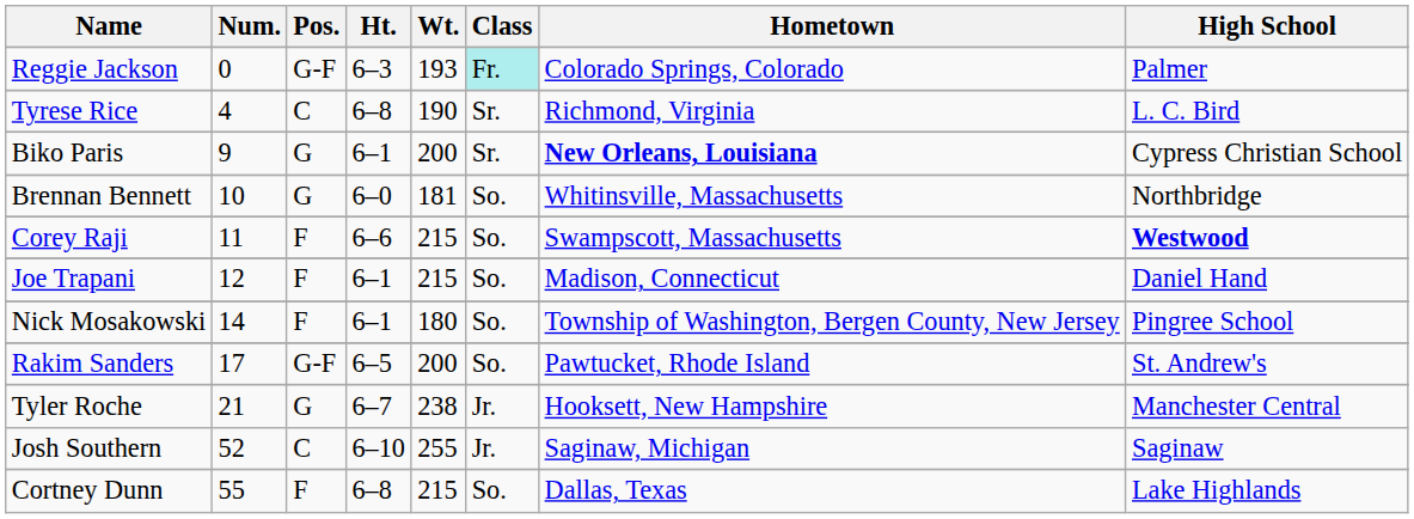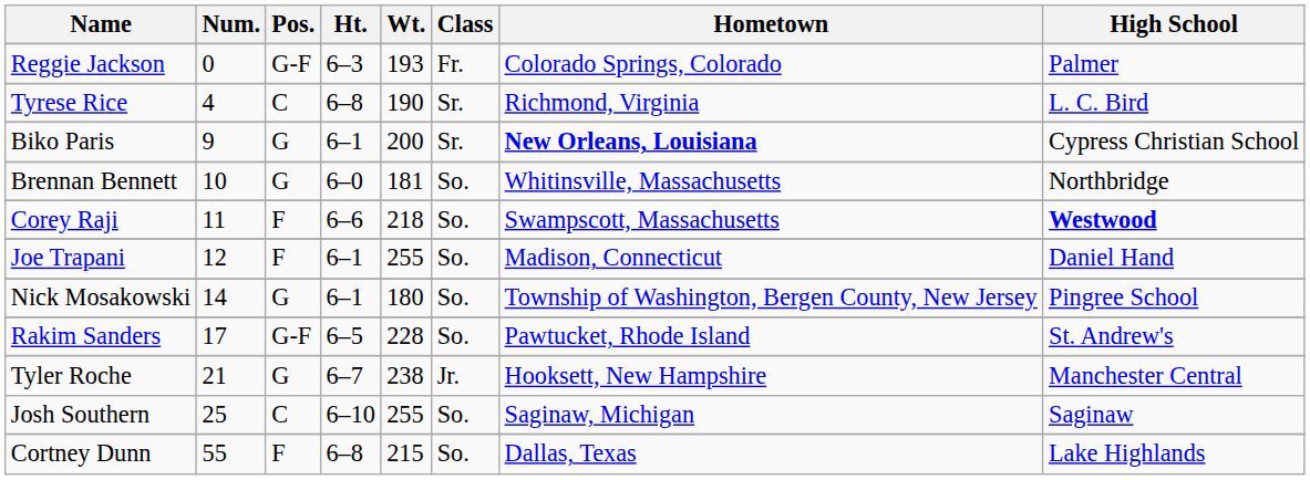Reggie Jackson | Class: paleturquoise background -> no background
Corey Raji | Wt.: 215 -> 218
Joe Trapani | Wt.: 215 -> 255
Nick Mosakowski | Pos.: F -> G
Rakim Sanders | Wt.: 200 -> 228
Josh Southern | Num.: 52 -> 25
Josh Southern | Class: Jr. -> So.
